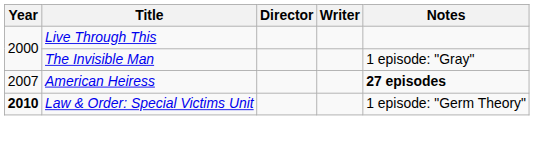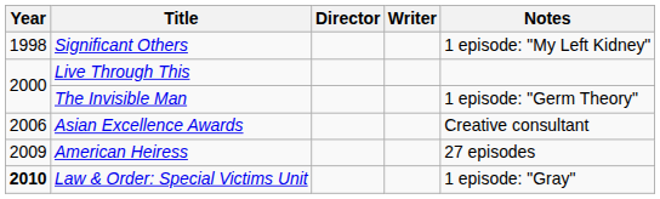+ row: 1998 | Significant Others | 1 episode: "My Left Kidney"
The Invisible Man | Notes: 1 episode: "Gray" -> 1 episode: "Germ Theory"
+ row: 2006 | Asian Excellence Awards | Creative consultant
American Heiress | Year: 2007 -> 2009
American Heiress | Notes: bold -> normal
Law & Order: Special Victims Unit | Notes: 1 episode: "Germ Theory" -> 1 episode: "Gray"
